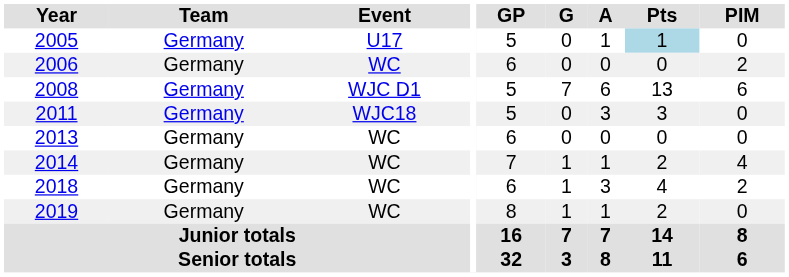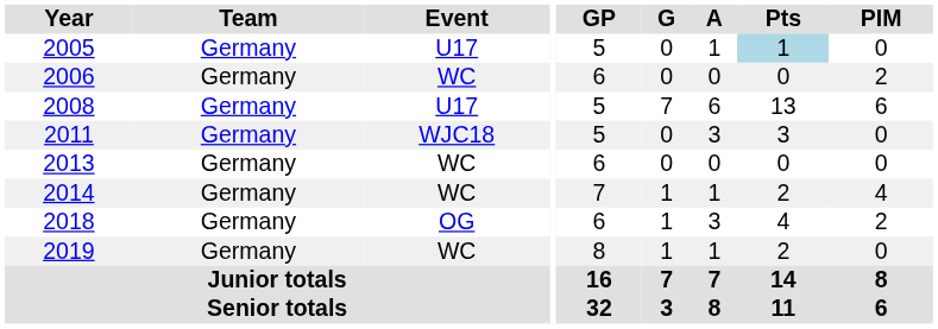2008 | Event: WJC D1 -> U17
2018 | Event: WC -> OG
